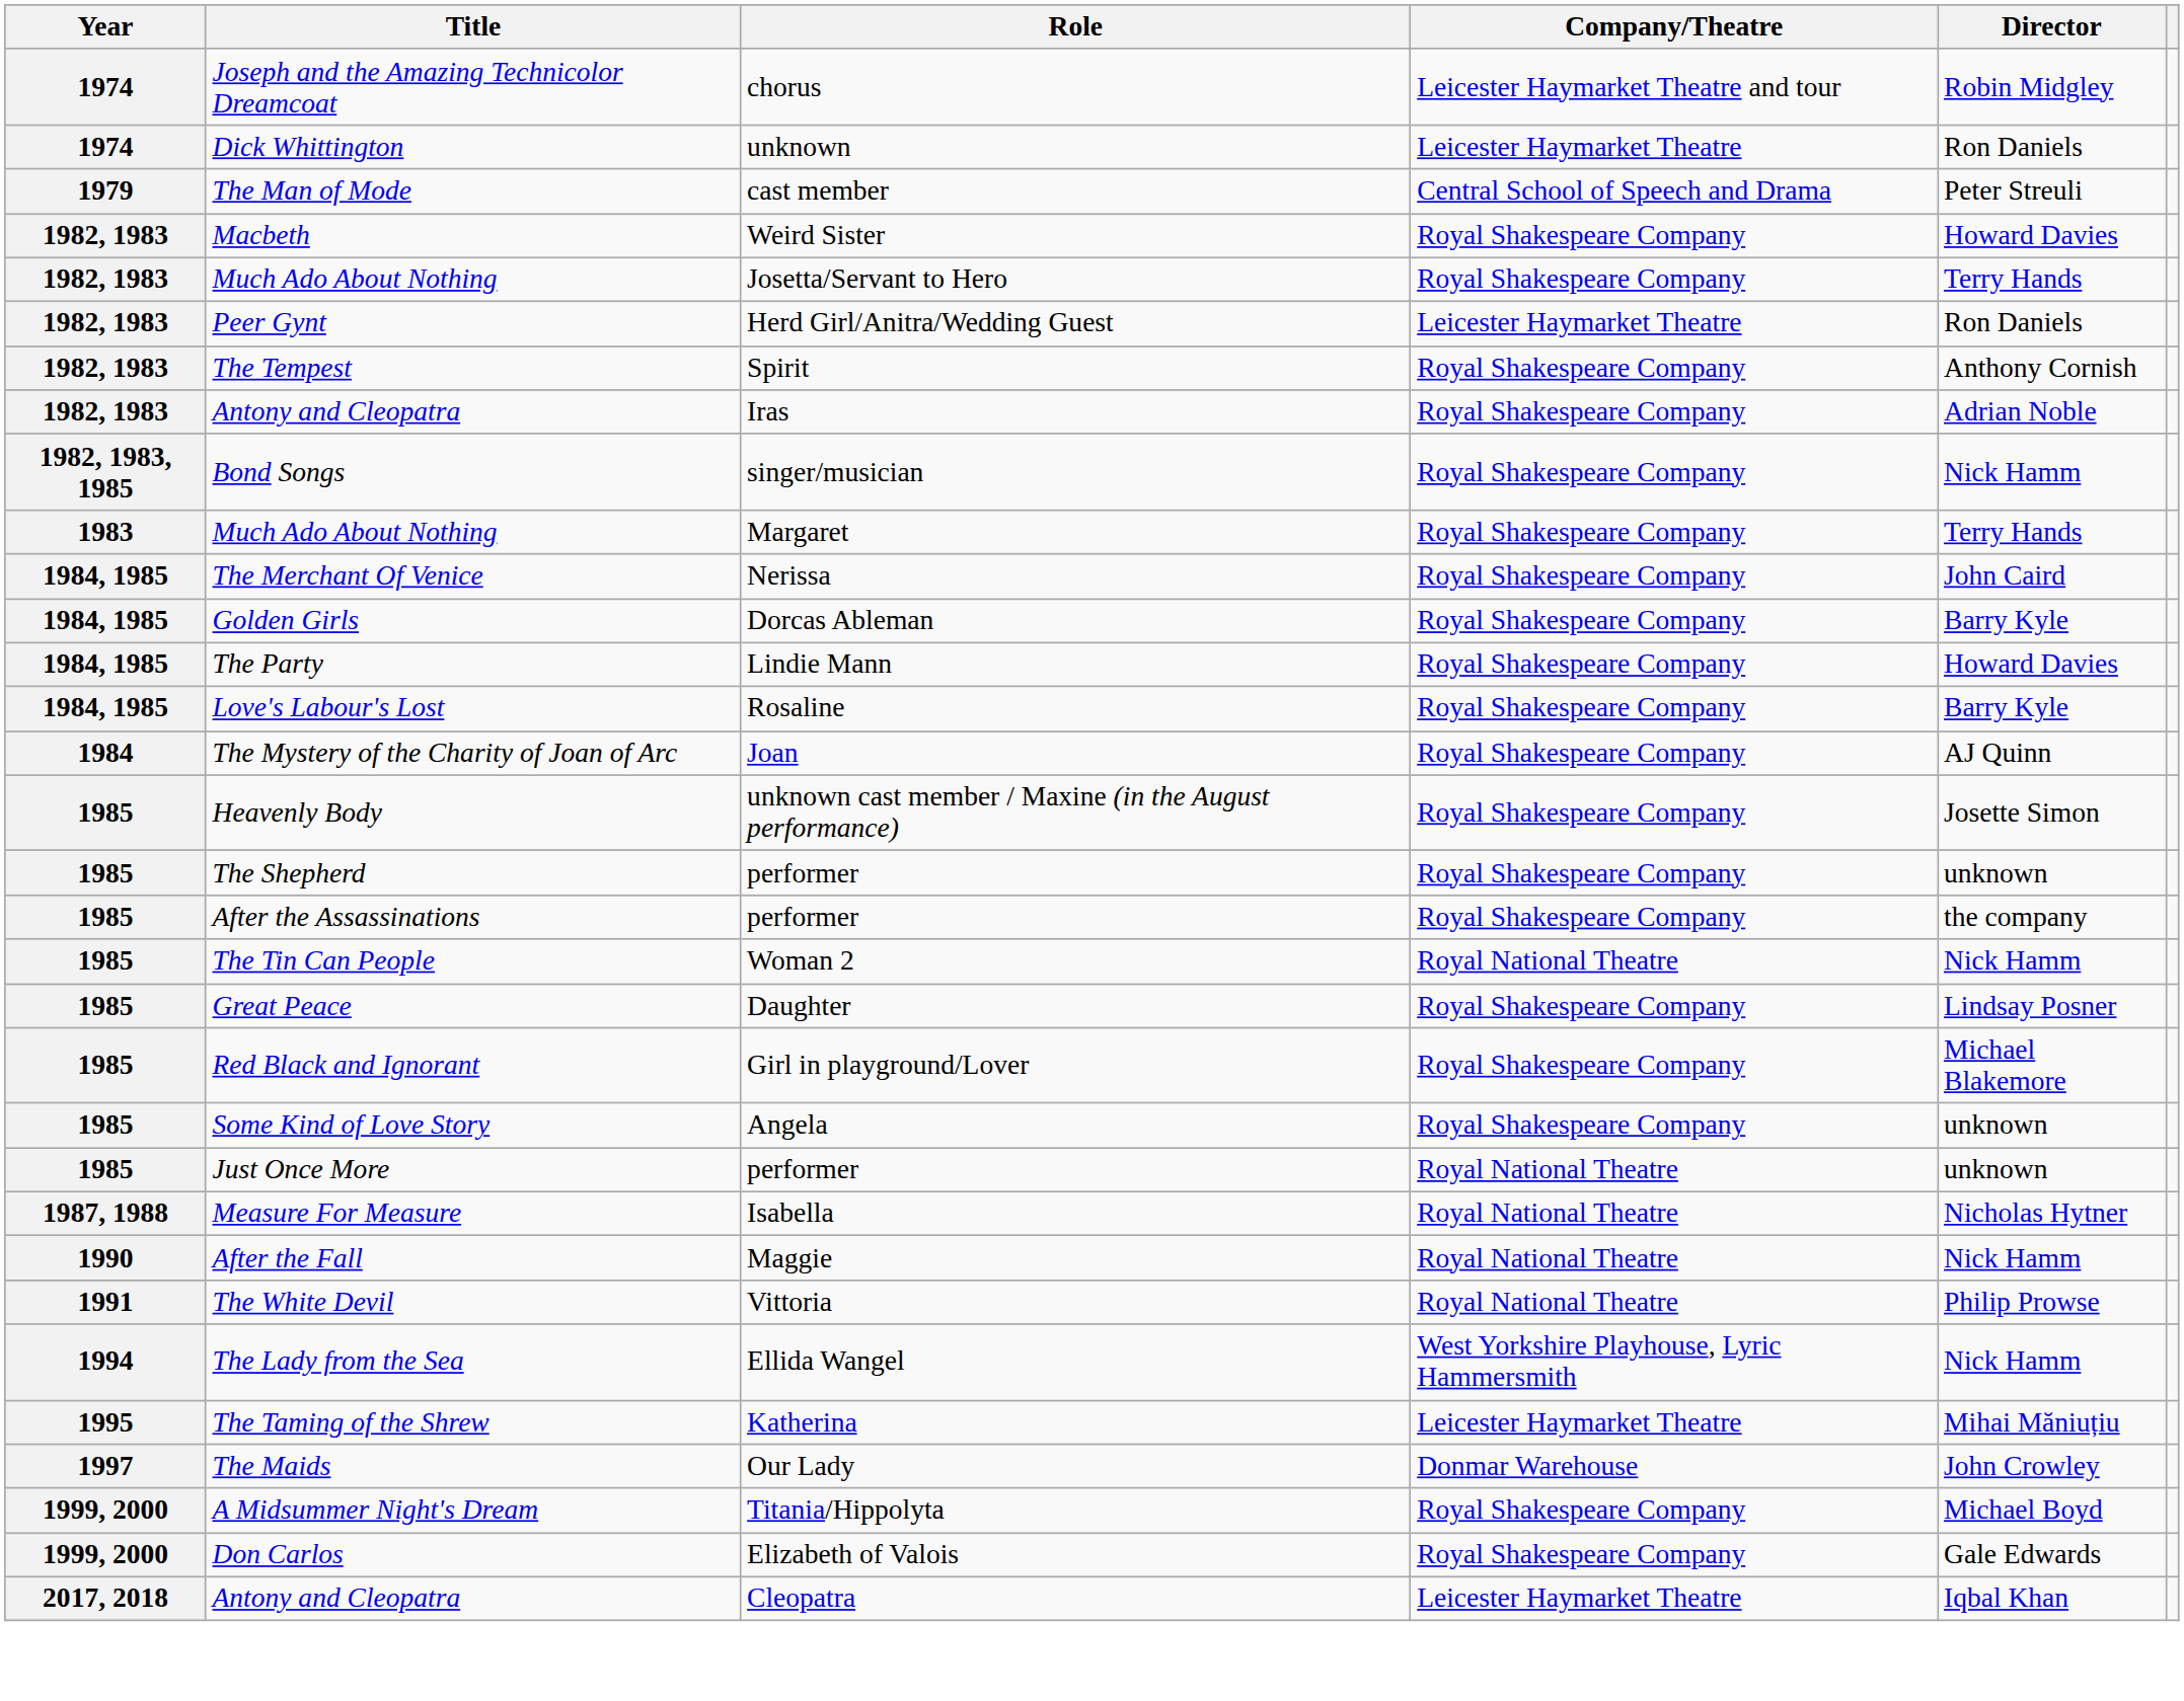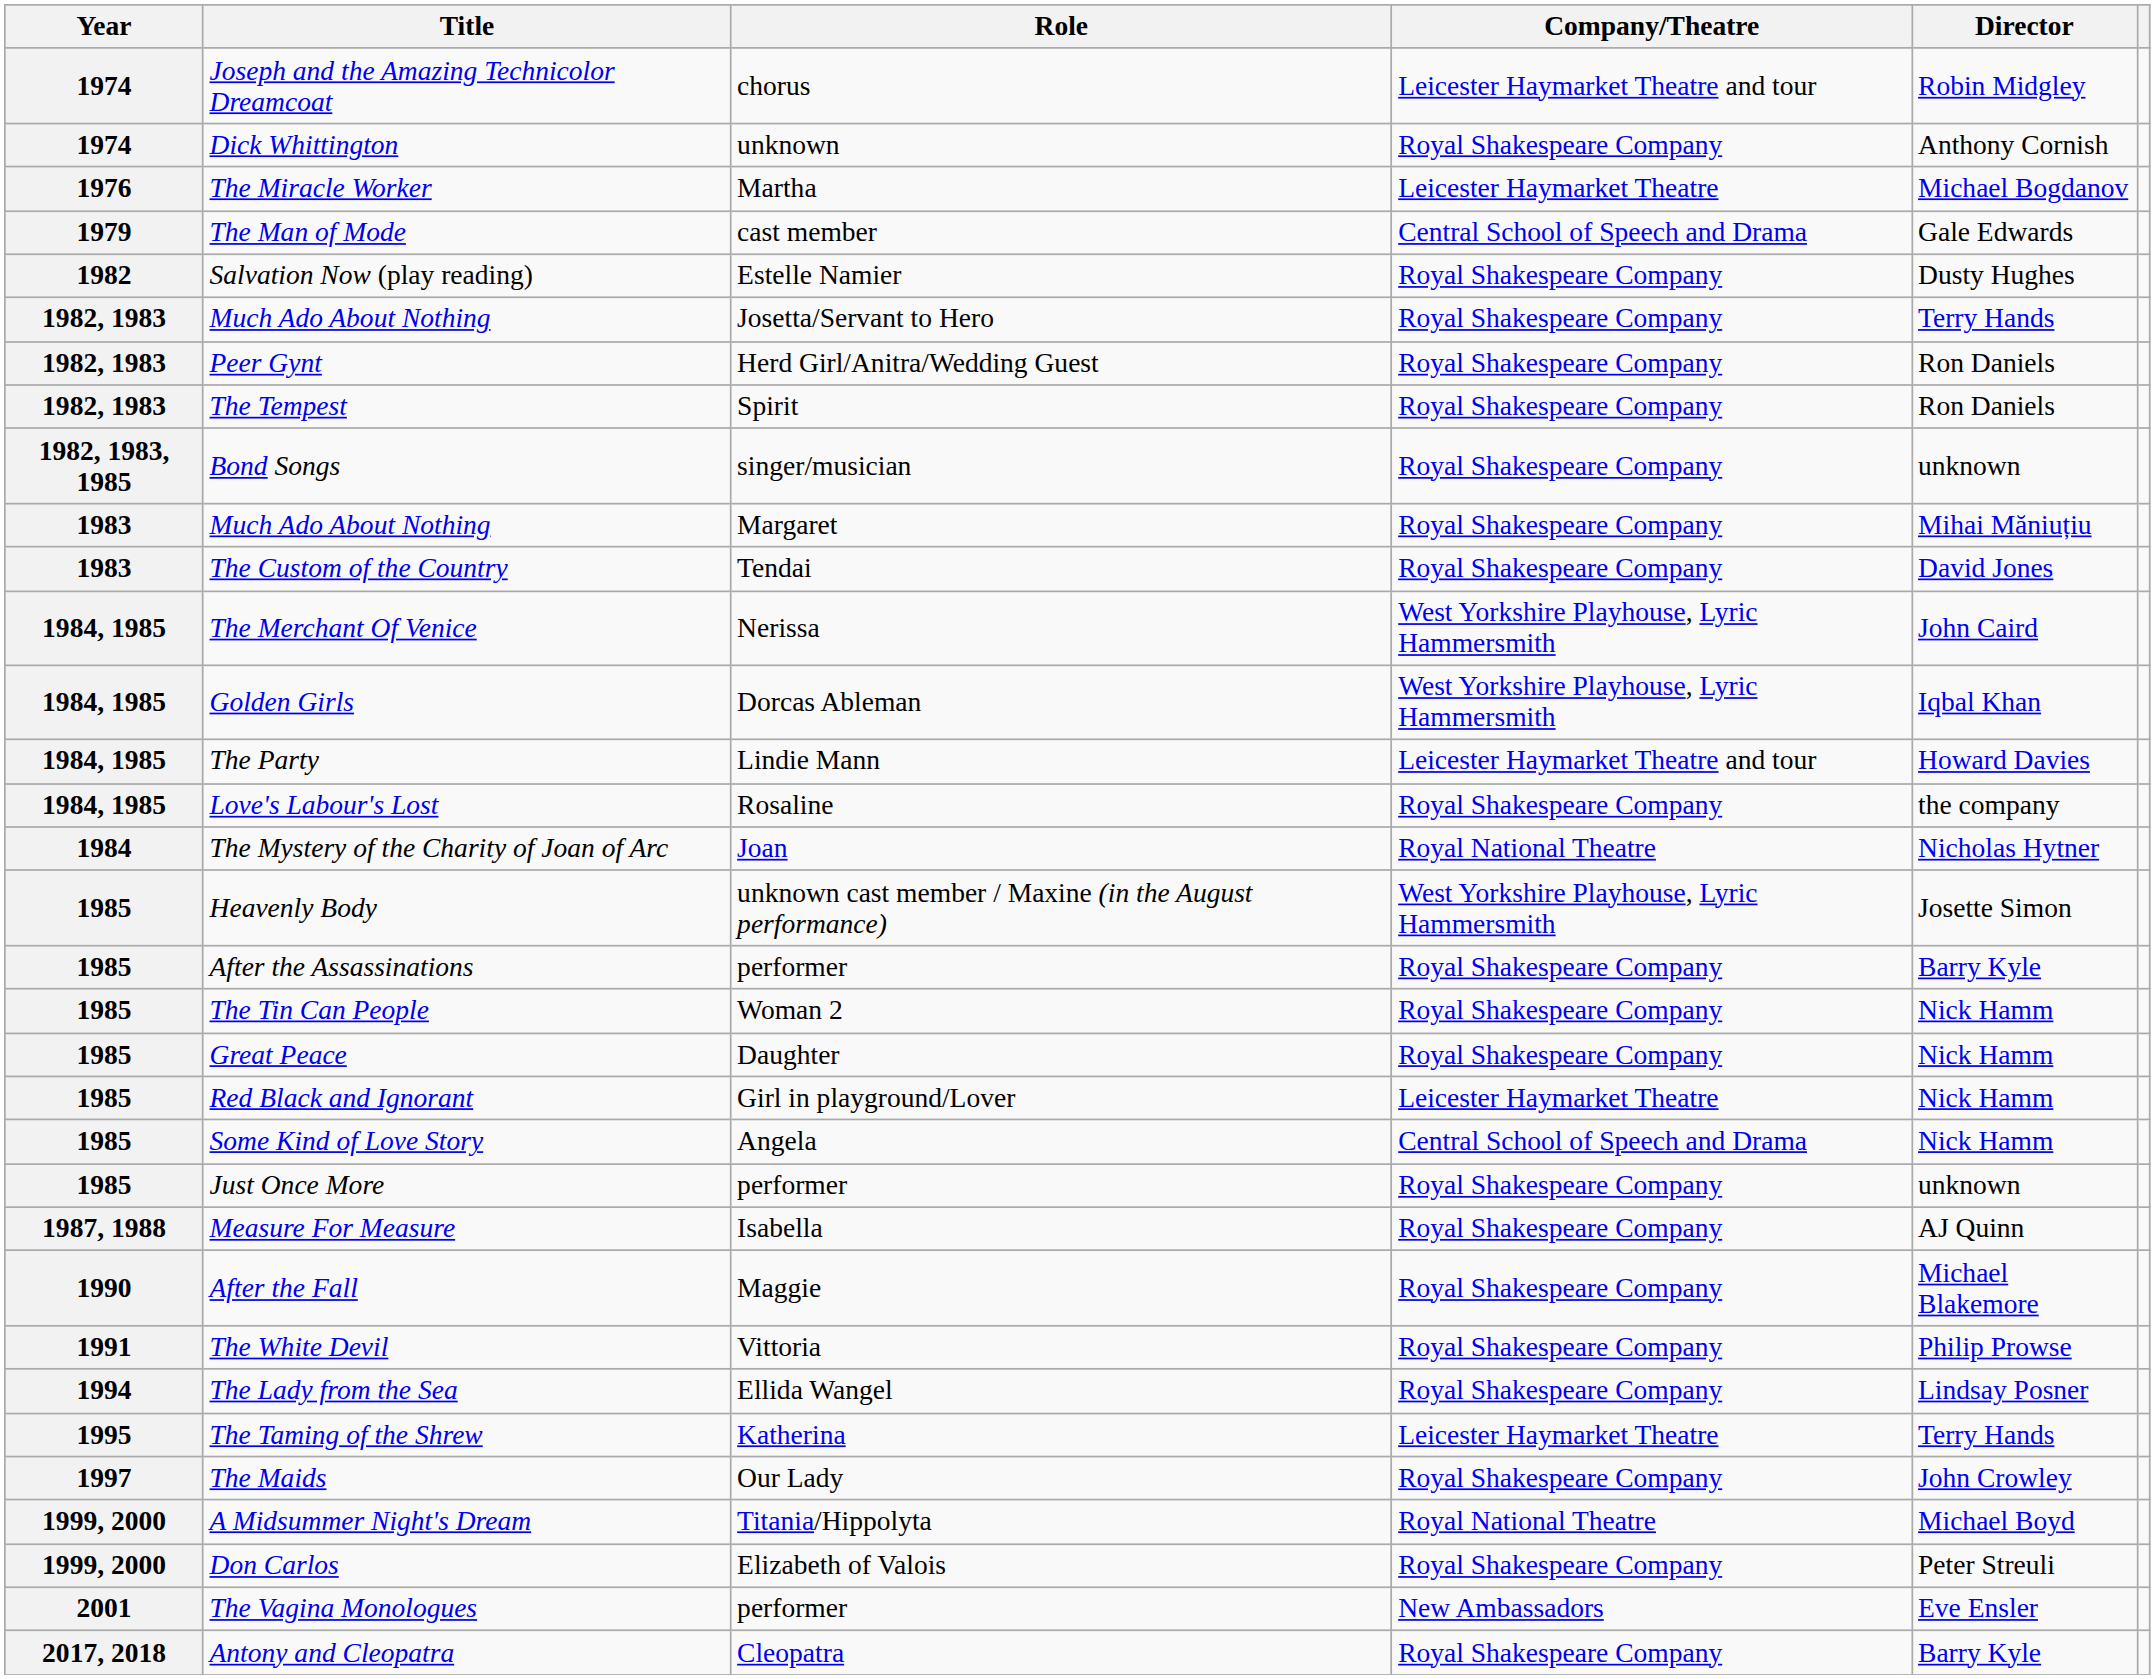Dick Whittington | Company/Theatre: Leicester Haymarket Theatre -> Royal Shakespeare Company
Dick Whittington | Director: Ron Daniels -> Anthony Cornish
+ row: 1976 | The Miracle Worker | Martha | Leicester Haymarket Theatre | Michael Bogdanov
The Man of Mode | Director: Peter Streuli -> Gale Edwards
+ row: 1982 | Salvation Now (play reading) | Estelle Namier | Royal Shakespeare Company | Dusty Hughes
- row: 1982, 1983 | Macbeth | Weird Sister | Royal Shakespeare Company | Howard Davies
Peer Gynt | Company/Theatre: Leicester Haymarket Theatre -> Royal Shakespeare Company
The Tempest | Director: Anthony Cornish -> Ron Daniels
- row: 1982, 1983 | Antony and Cleopatra | Iras | Royal Shakespeare Company | Adrian Noble
Bond Songs | Director: Nick Hamm -> unknown
Much Ado About Nothing / Margaret | Director: Terry Hands -> Mihai Măniuțiu
+ row: 1983 | The Custom of the Country | Tendai | Royal Shakespeare Company | David Jones
The Merchant Of Venice | Company/Theatre: Royal Shakespeare Company -> West Yorkshire Playhouse, Lyric Hammersmith
Golden Girls | Company/Theatre: Royal Shakespeare Company -> West Yorkshire Playhouse, Lyric Hammersmith
Golden Girls | Director: Barry Kyle -> Iqbal Khan
The Party | Company/Theatre: Royal Shakespeare Company -> Leicester Haymarket Theatre and tour
Love's Labour's Lost | Director: Barry Kyle -> the company
The Mystery of the Charity of Joan of Arc | Company/Theatre: Royal Shakespeare Company -> Royal National Theatre
The Mystery of the Charity of Joan of Arc | Director: AJ Quinn -> Nicholas Hytner
Heavenly Body | Company/Theatre: Royal Shakespeare Company -> West Yorkshire Playhouse, Lyric Hammersmith
- row: 1985 | The Shepherd | performer | Royal Shakespeare Company | unknown
After the Assassinations | Director: the company -> Barry Kyle
The Tin Can People | Company/Theatre: Royal National Theatre -> Royal Shakespeare Company
Great Peace | Director: Lindsay Posner -> Nick Hamm
Red Black and Ignorant | Company/Theatre: Royal Shakespeare Company -> Leicester Haymarket Theatre
Red Black and Ignorant | Director: Michael Blakemore -> Nick Hamm
Some Kind of Love Story | Company/Theatre: Royal Shakespeare Company -> Central School of Speech and Drama
Some Kind of Love Story | Director: unknown -> Nick Hamm
Just Once More | Company/Theatre: Royal National Theatre -> Royal Shakespeare Company
Measure For Measure | Company/Theatre: Royal National Theatre -> Royal Shakespeare Company
Measure For Measure | Director: Nicholas Hytner -> AJ Quinn
After the Fall | Company/Theatre: Royal National Theatre -> Royal Shakespeare Company
After the Fall | Director: Nick Hamm -> Michael Blakemore
The White Devil | Company/Theatre: Royal National Theatre -> Royal Shakespeare Company
The Lady from the Sea | Company/Theatre: West Yorkshire Playhouse, Lyric Hammersmith -> Royal Shakespeare Company
The Lady from the Sea | Director: Nick Hamm -> Lindsay Posner
The Taming of the Shrew | Director: Mihai Măniuțiu -> Terry Hands
The Maids | Company/Theatre: Donmar Warehouse -> Royal Shakespeare Company
A Midsummer Night's Dream | Company/Theatre: Royal Shakespeare Company -> Royal National Theatre
Don Carlos | Director: Gale Edwards -> Peter Streuli
+ row: 2001 | The Vagina Monologues | performer | New Ambassadors | Eve Ensler
Antony and Cleopatra / Cleopatra | Company/Theatre: Leicester Haymarket Theatre -> Royal Shakespeare Company
Antony and Cleopatra / Cleopatra | Director: Iqbal Khan -> Barry Kyle
